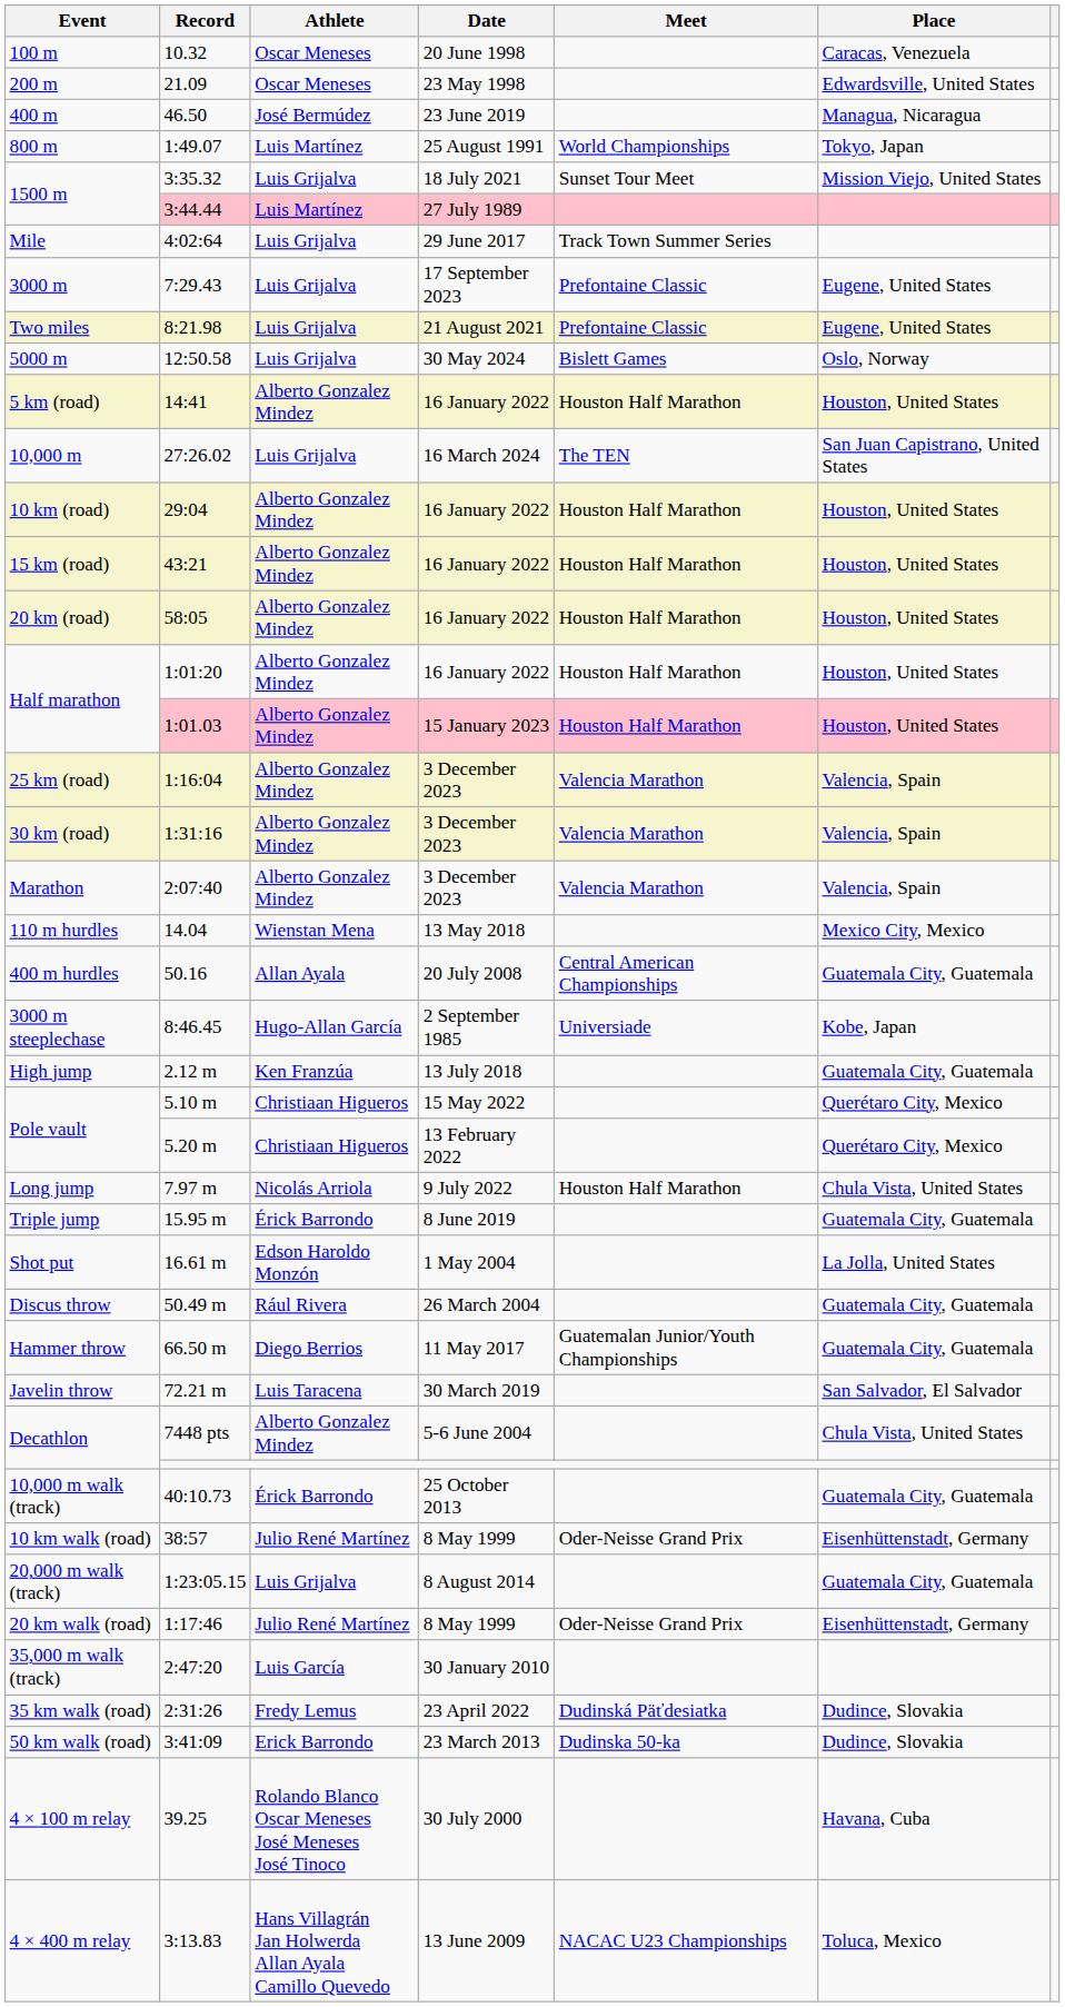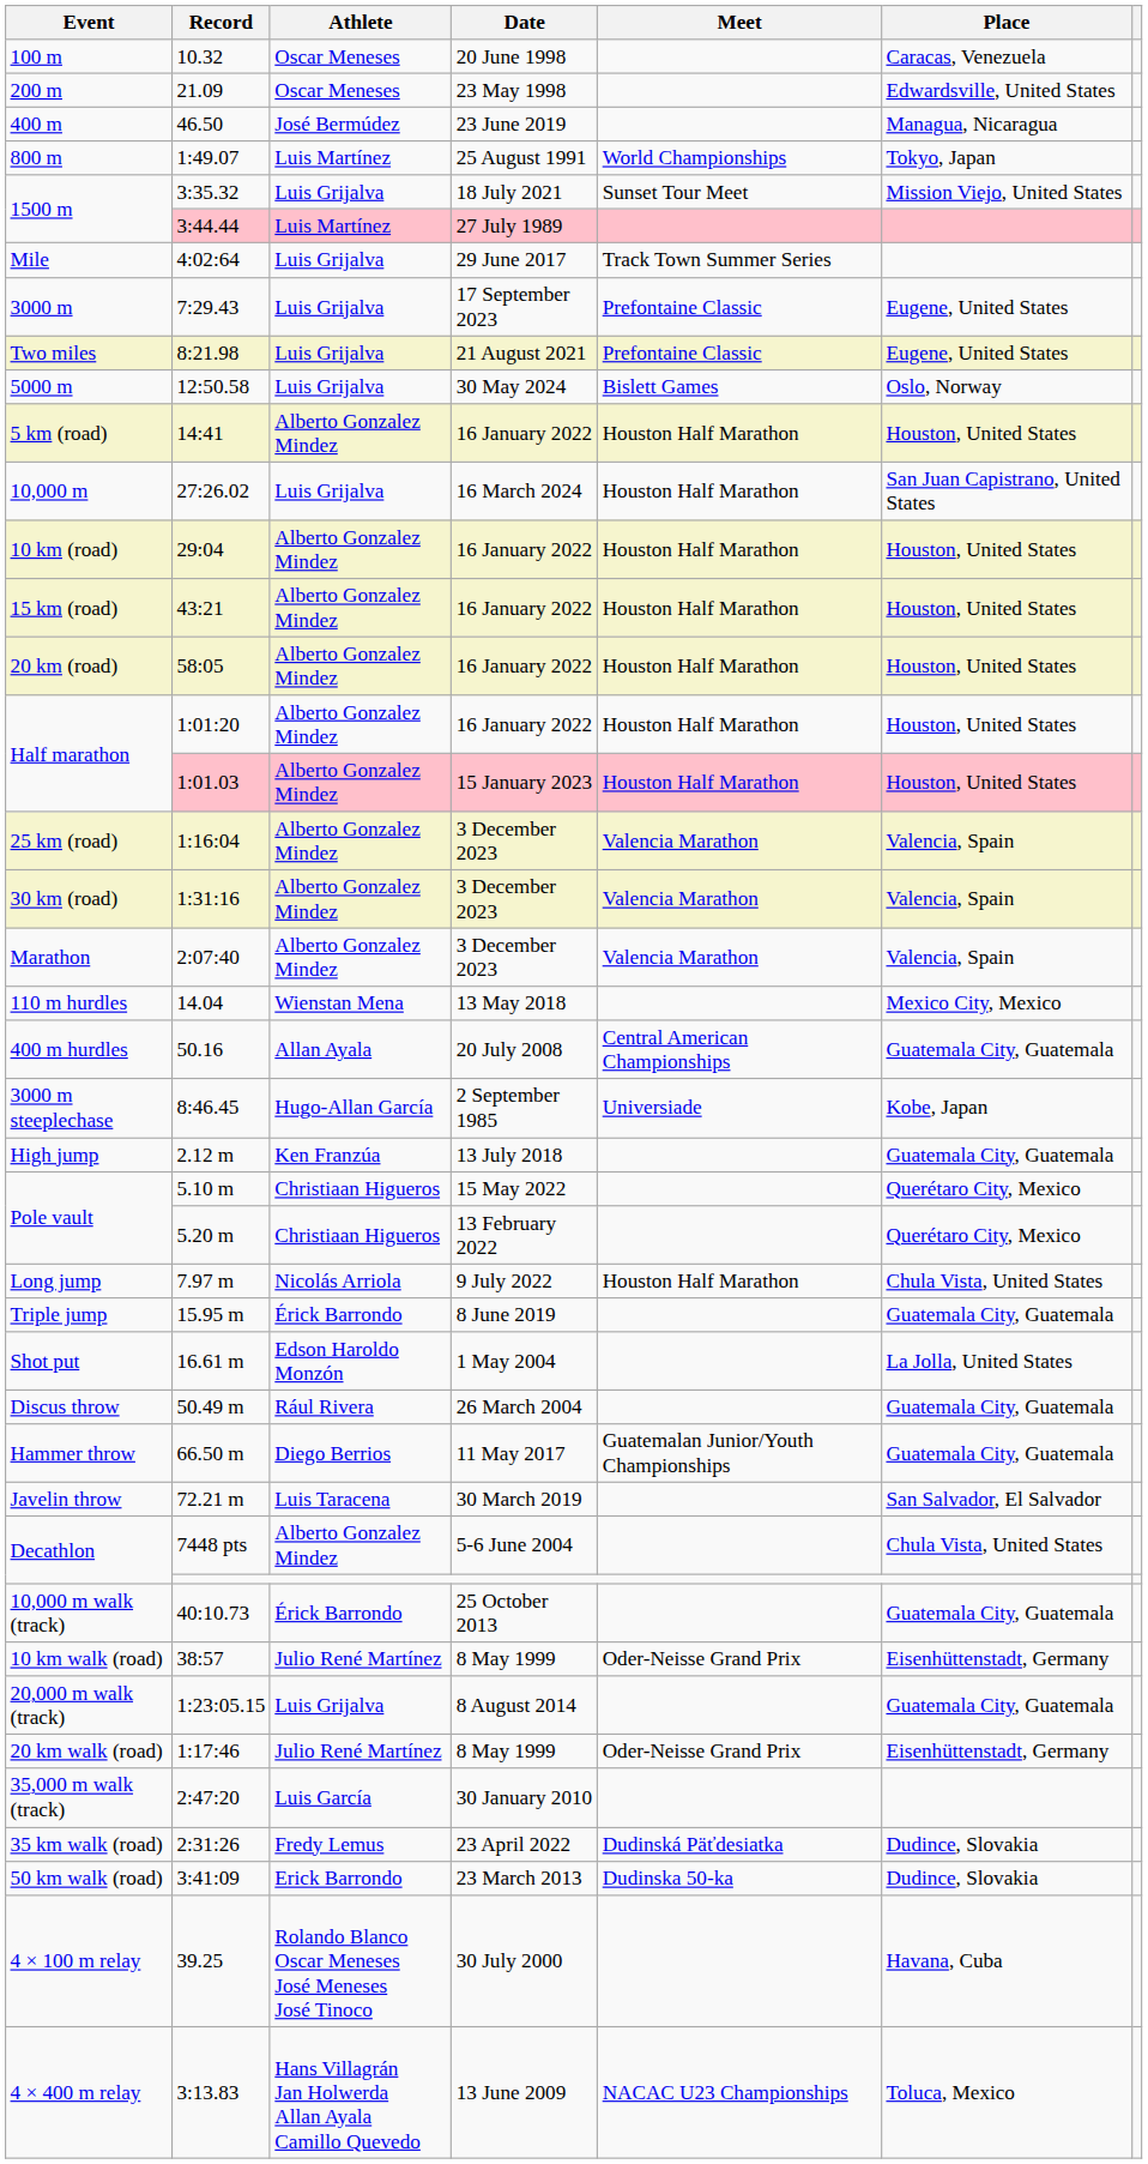10,000 m | Meet: The TEN -> Houston Half Marathon
